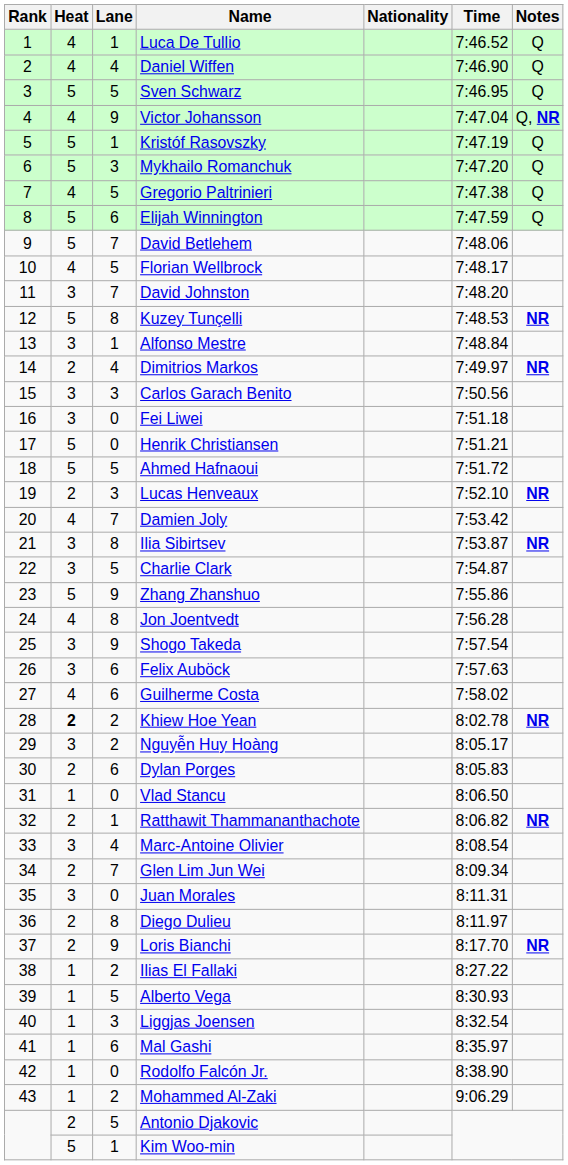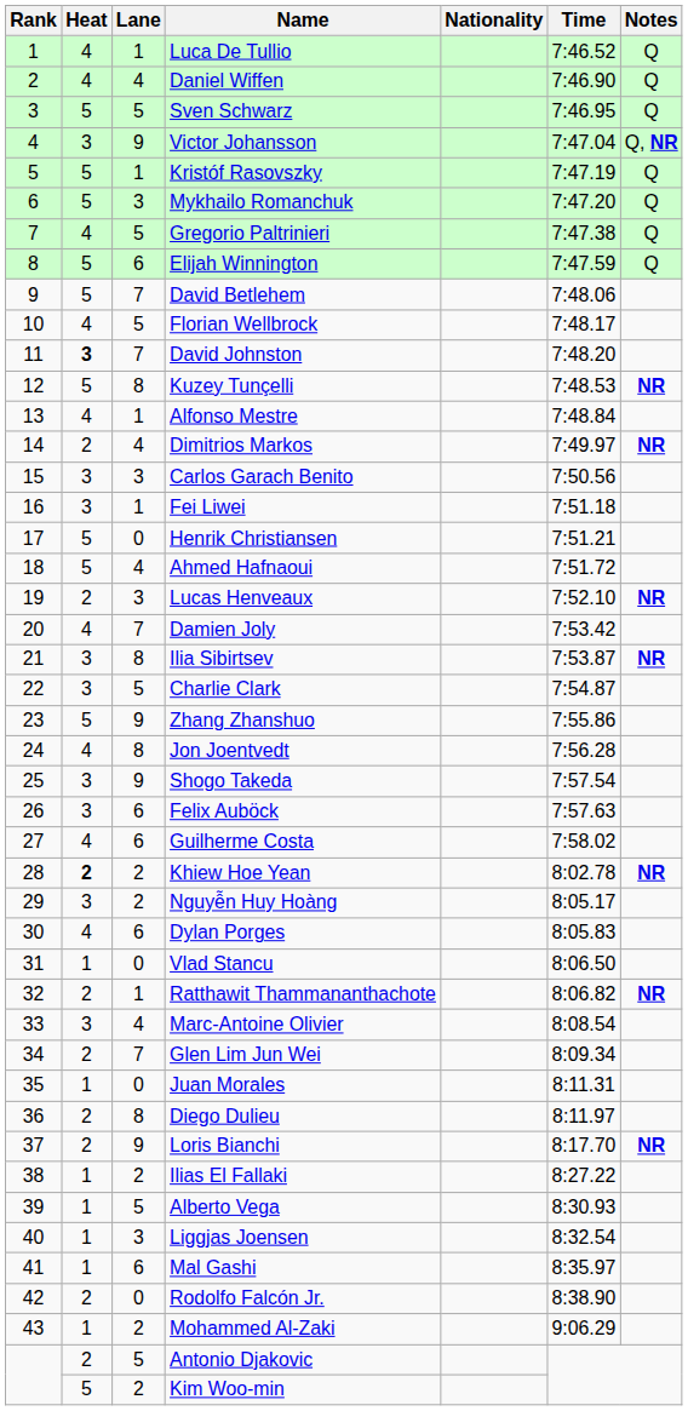Victor Johansson | Heat: 4 -> 3
David Johnston | Heat: normal -> bold
Alfonso Mestre | Heat: 3 -> 4
Fei Liwei | Lane: 0 -> 1
Ahmed Hafnaoui | Lane: 5 -> 4
Dylan Porges | Heat: 2 -> 4
Juan Morales | Heat: 3 -> 1
Rodolfo Falcón Jr. | Heat: 1 -> 2
Kim Woo-min | Lane: 1 -> 2
